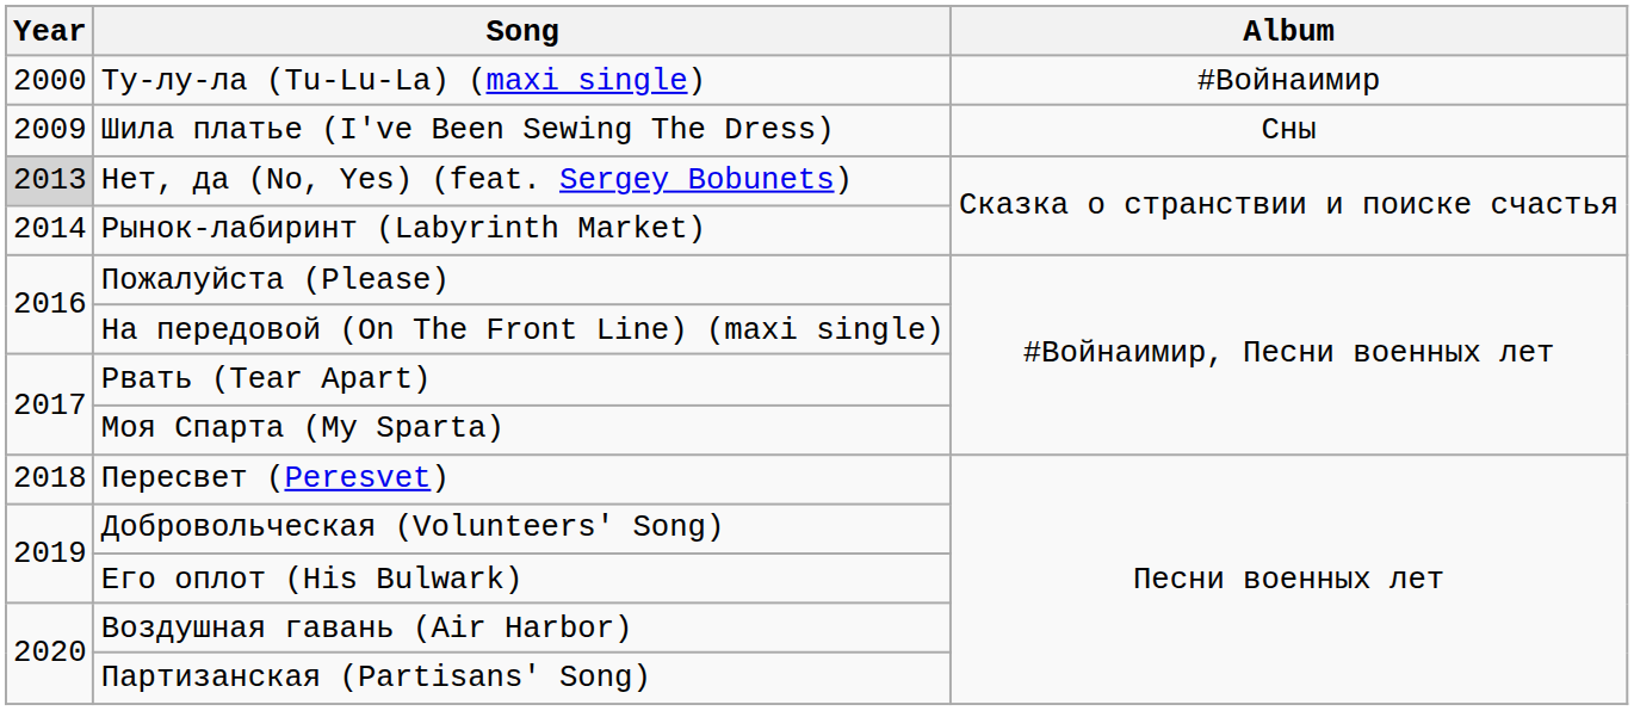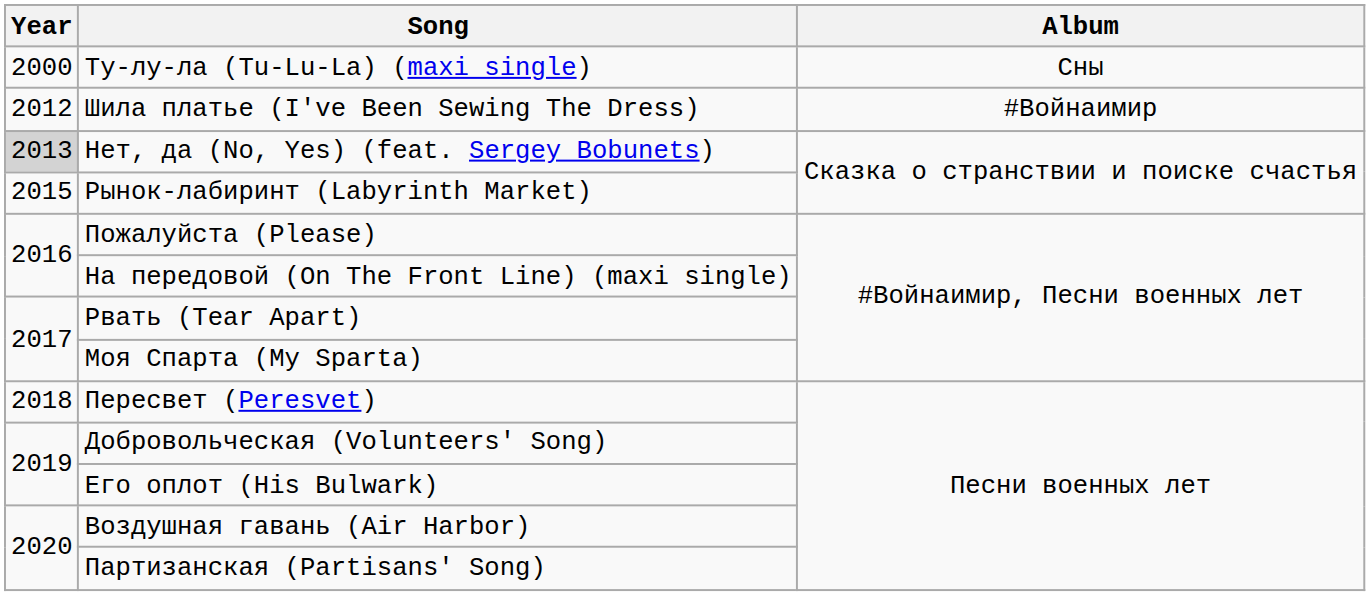Ту-лу-ла (Tu-Lu-La) (maxi single) | Album: #Войнаимир -> Сны
Шила платье (I've Been Sewing The Dress) | Year: 2009 -> 2012
Шила платье (I've Been Sewing The Dress) | Album: Сны -> #Войнаимир
Рынок-лабиринт (Labyrinth Market) | Year: 2014 -> 2015
